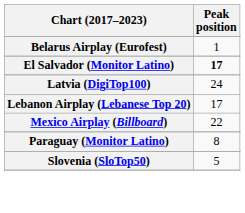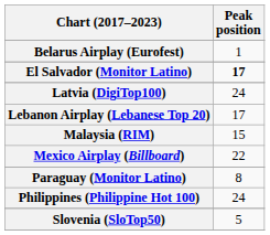+ row: Malaysia (RIM) | 15
+ row: Philippines (Philippine Hot 100) | 24
